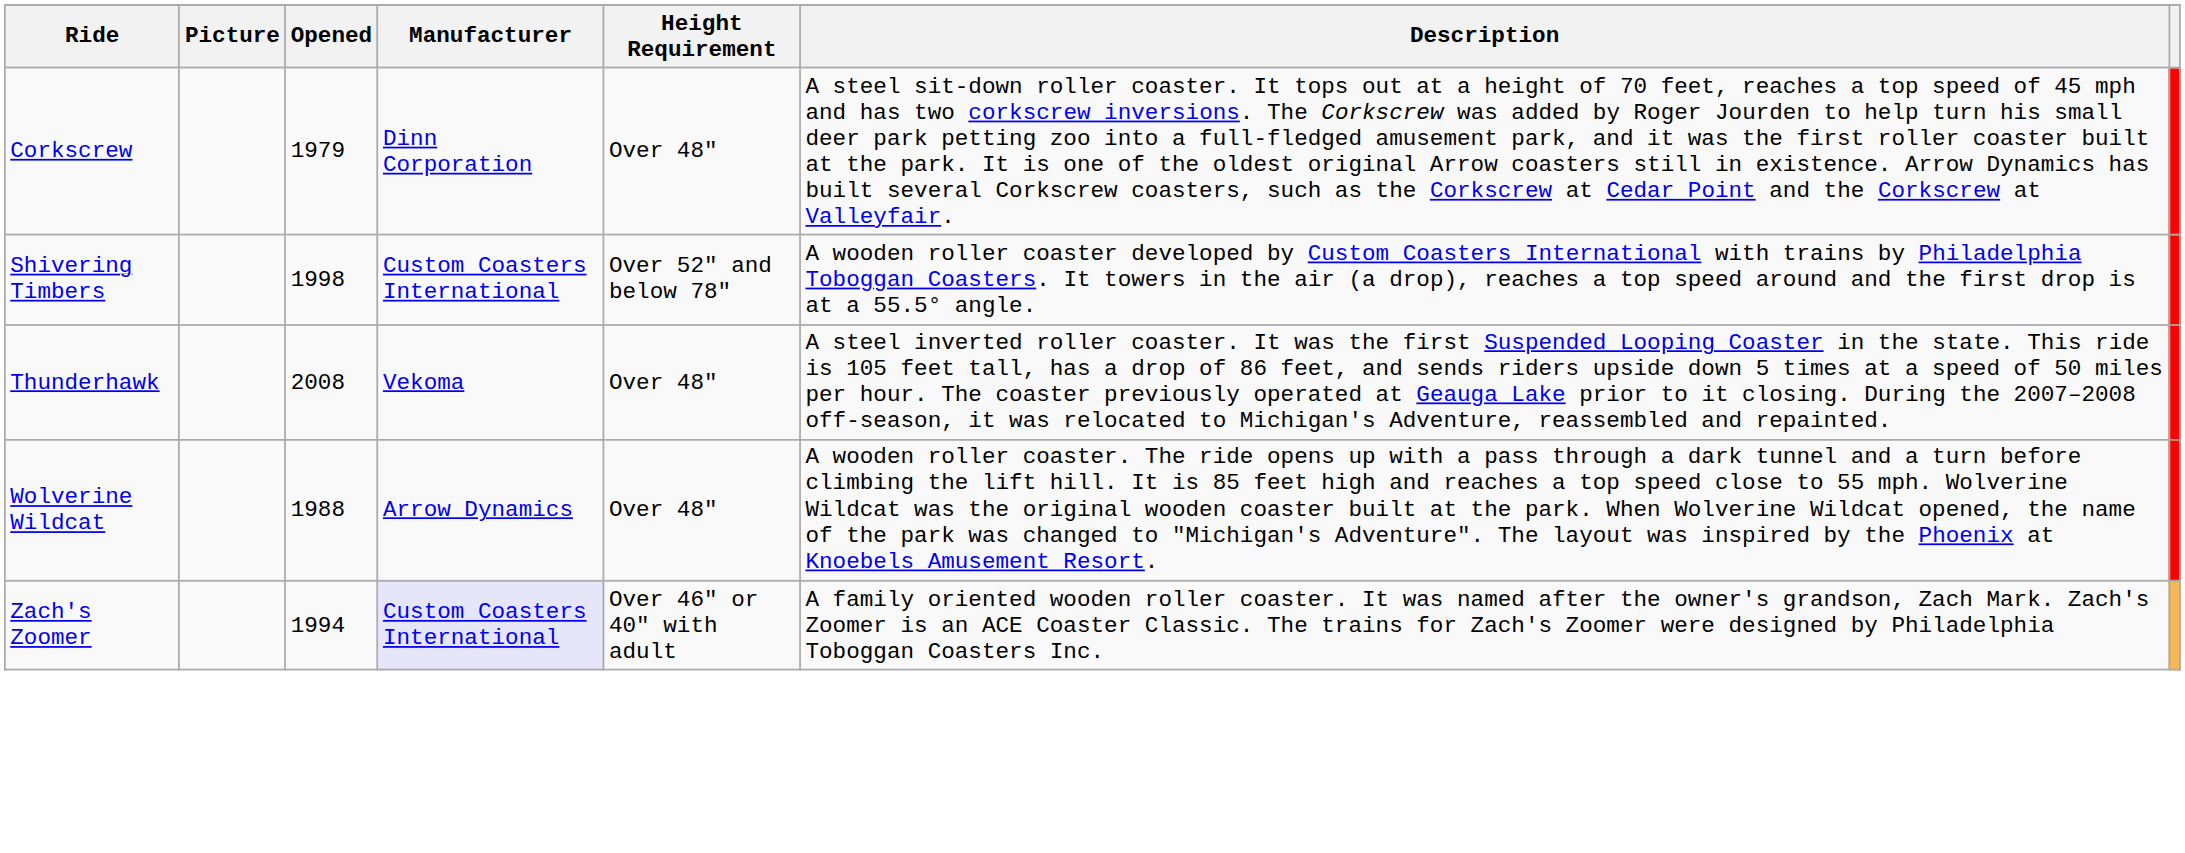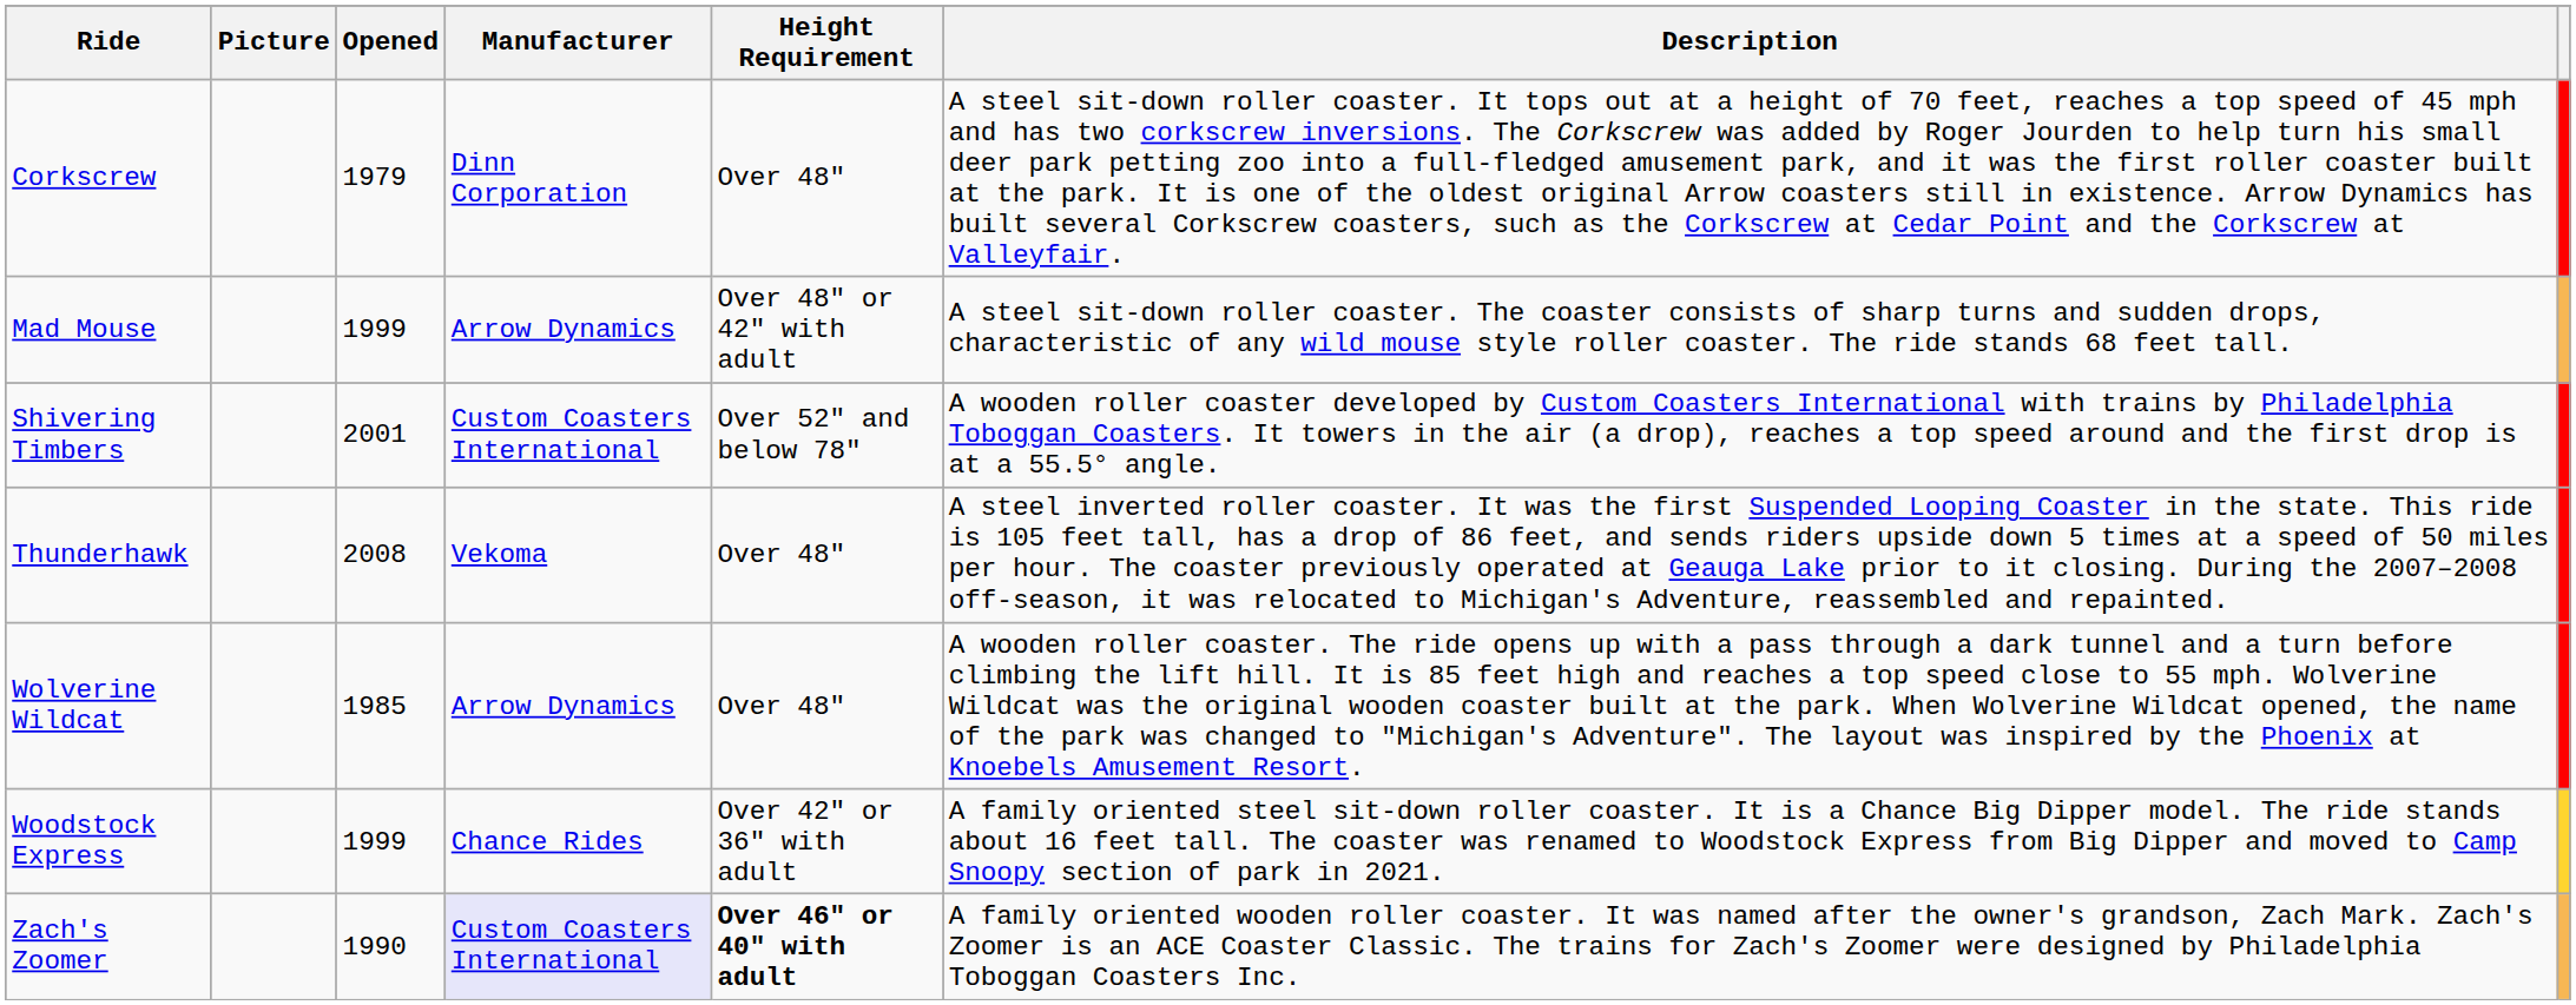+ row: Mad Mouse | 1999 | Arrow Dynamics | Over 48" or 42" with adult | A steel sit-down roller coaster. The coaster consists of sharp turns and sudden drops, characteristic of any wild mouse style roller coaster. The ride stands 68 feet tall.
Shivering Timbers | Opened: 1998 -> 2001
Wolverine Wildcat | Opened: 1988 -> 1985
+ row: Woodstock Express | 1999 | Chance Rides | Over 42" or 36" with adult | A family oriented steel sit-down roller coaster. It is a Chance Big Dipper model. The ride stands about 16 feet tall. The coaster was renamed to Woodstock Express from Big Dipper and moved to Camp Snoopy section of park in 2021.
Zach's Zoomer | Opened: 1994 -> 1990
Zach's Zoomer | Height Requirement: normal -> bold
